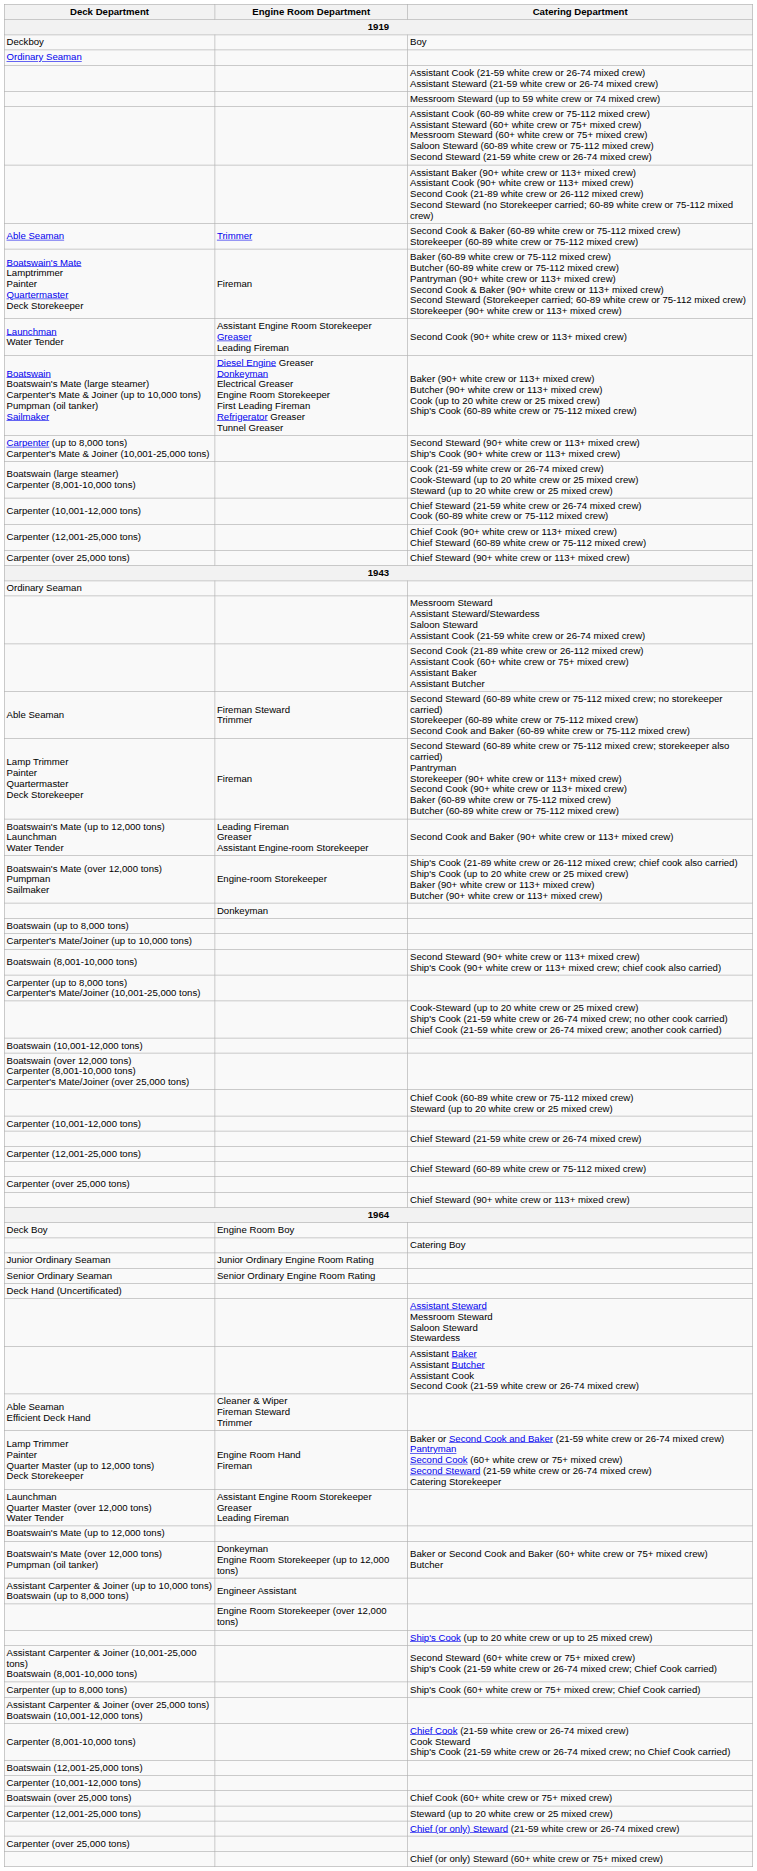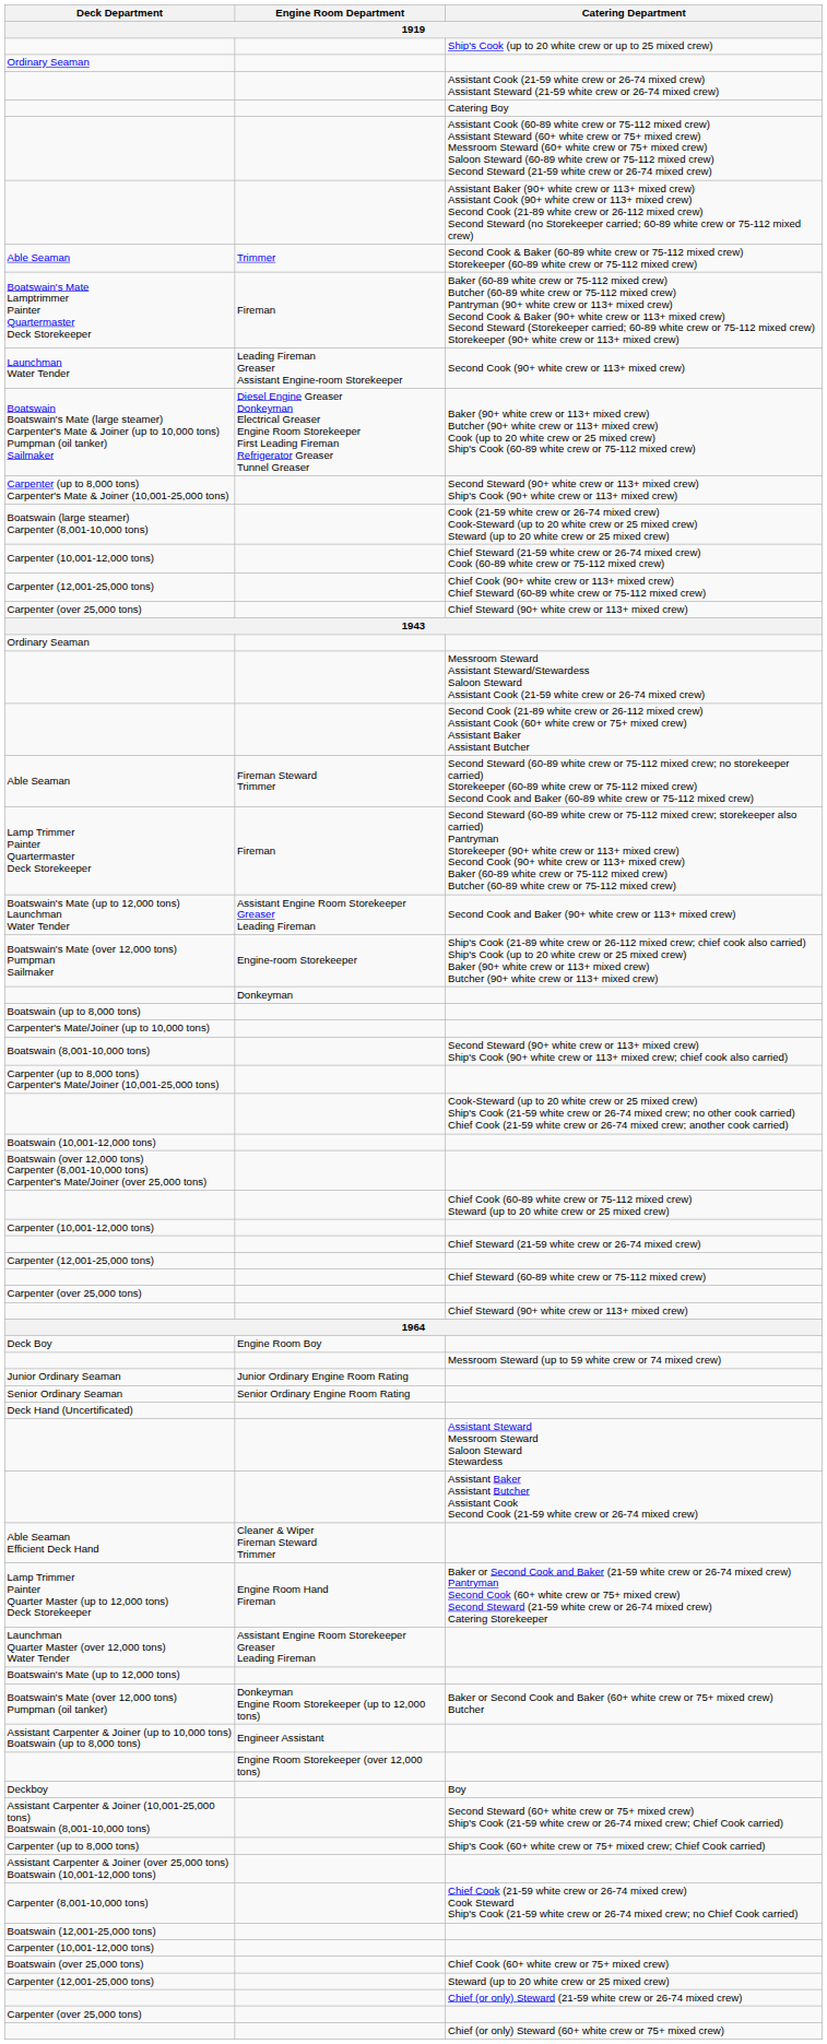rows swapped: Boy <-> Ship's Cook (up to 20 white crew or up to 25 mixed crew)
rows swapped: Messroom Steward (up to 59 white crew or 74 mixed crew) <-> Catering Boy
Second Cook (90+ white crew or 113+ mixed crew) | Engine Room Department: Assistant Engine Room Storekeeper Greaser Leading Fireman -> Leading Fireman Greaser Assistant Engine-room Storekeeper
Second Cook and Baker (90+ white crew or 113+ mixed crew) | Engine Room Department: Leading Fireman Greaser Assistant Engine-room Storekeeper -> Assistant Engine Room Storekeeper Greaser Leading Fireman
